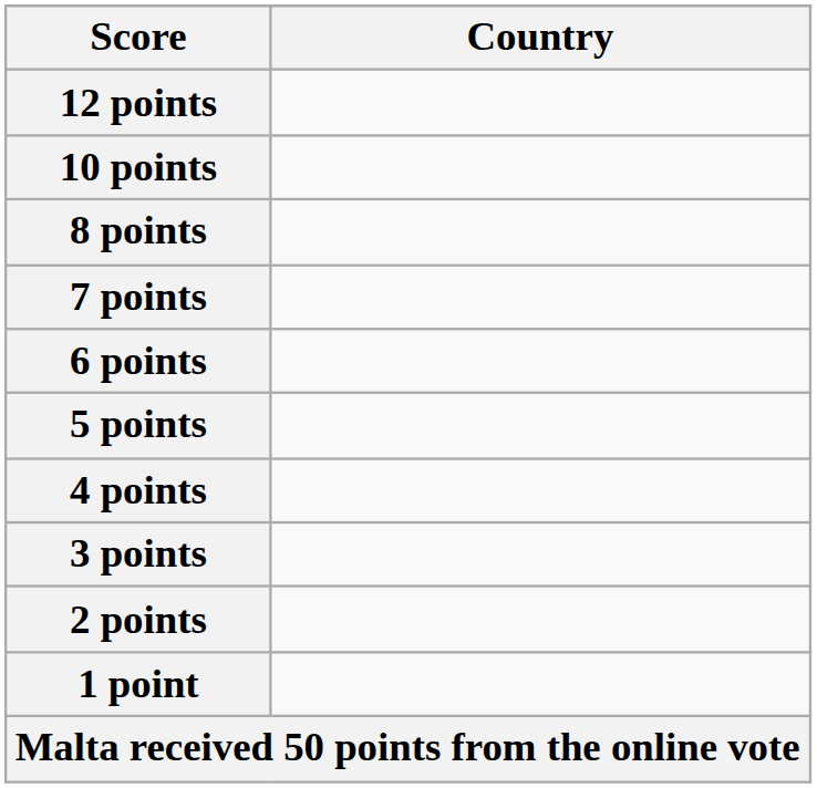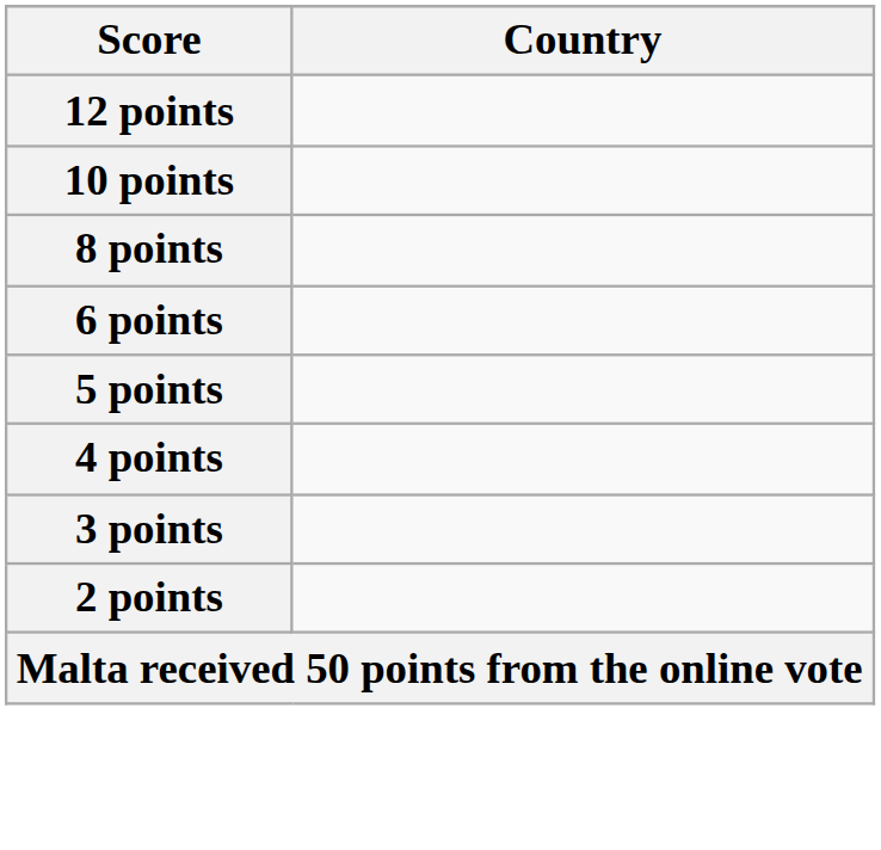- row: 7 points
- row: 1 point
